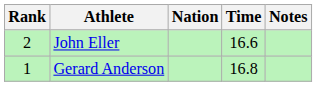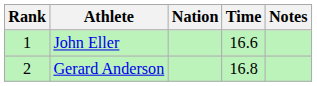John Eller | Rank: 2 -> 1
Gerard Anderson | Rank: 1 -> 2
